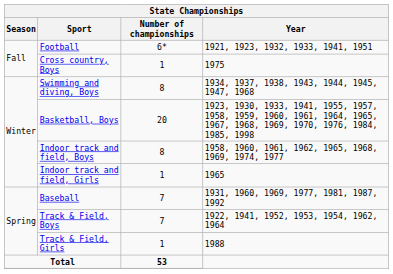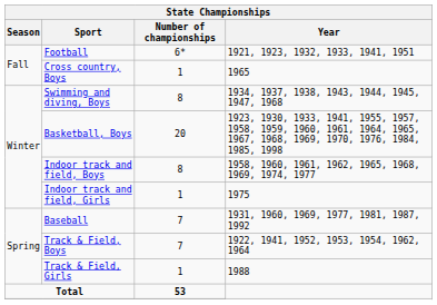Cross country, Boys | Year: 1975 -> 1965
Indoor track and field, Girls | Year: 1965 -> 1975
